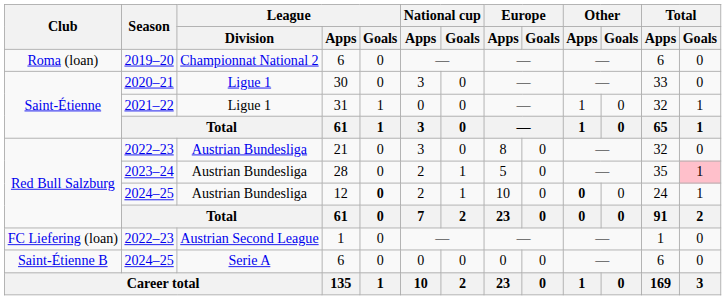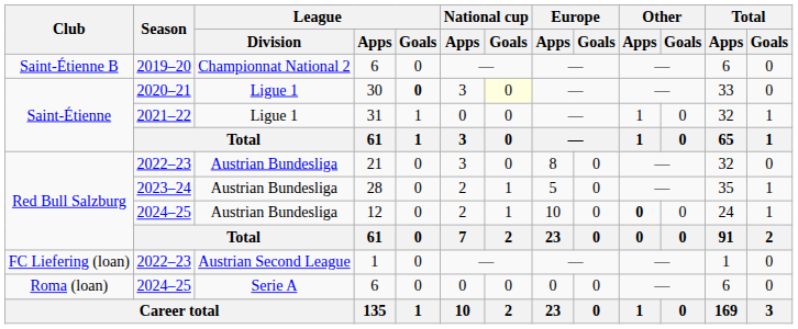2019–20 / 6 | Club: Roma (loan) -> Saint-Étienne B
30 | League / Goals: normal -> bold
30 | National cup / Goals: no background -> lightyellow background
28 | Total / Goals: pink background -> no background
12 | League / Goals: bold -> normal
2024–25 / 6 | Club: Saint-Étienne B -> Roma (loan)
